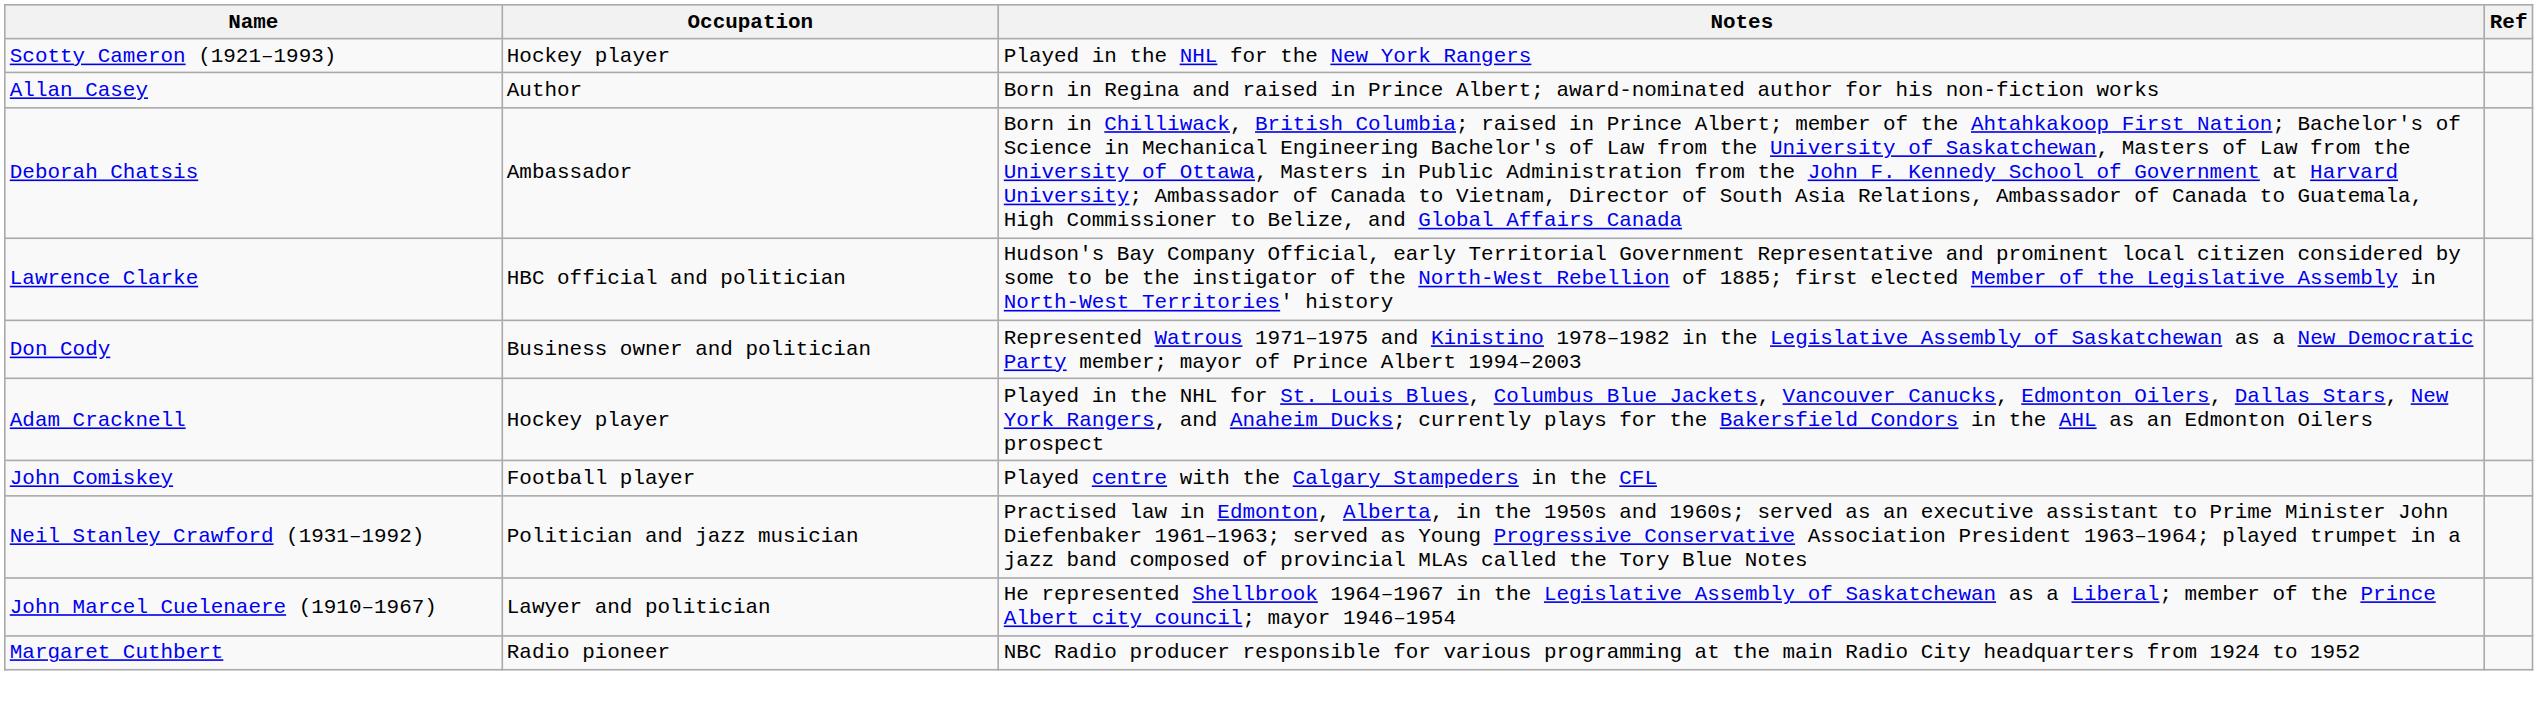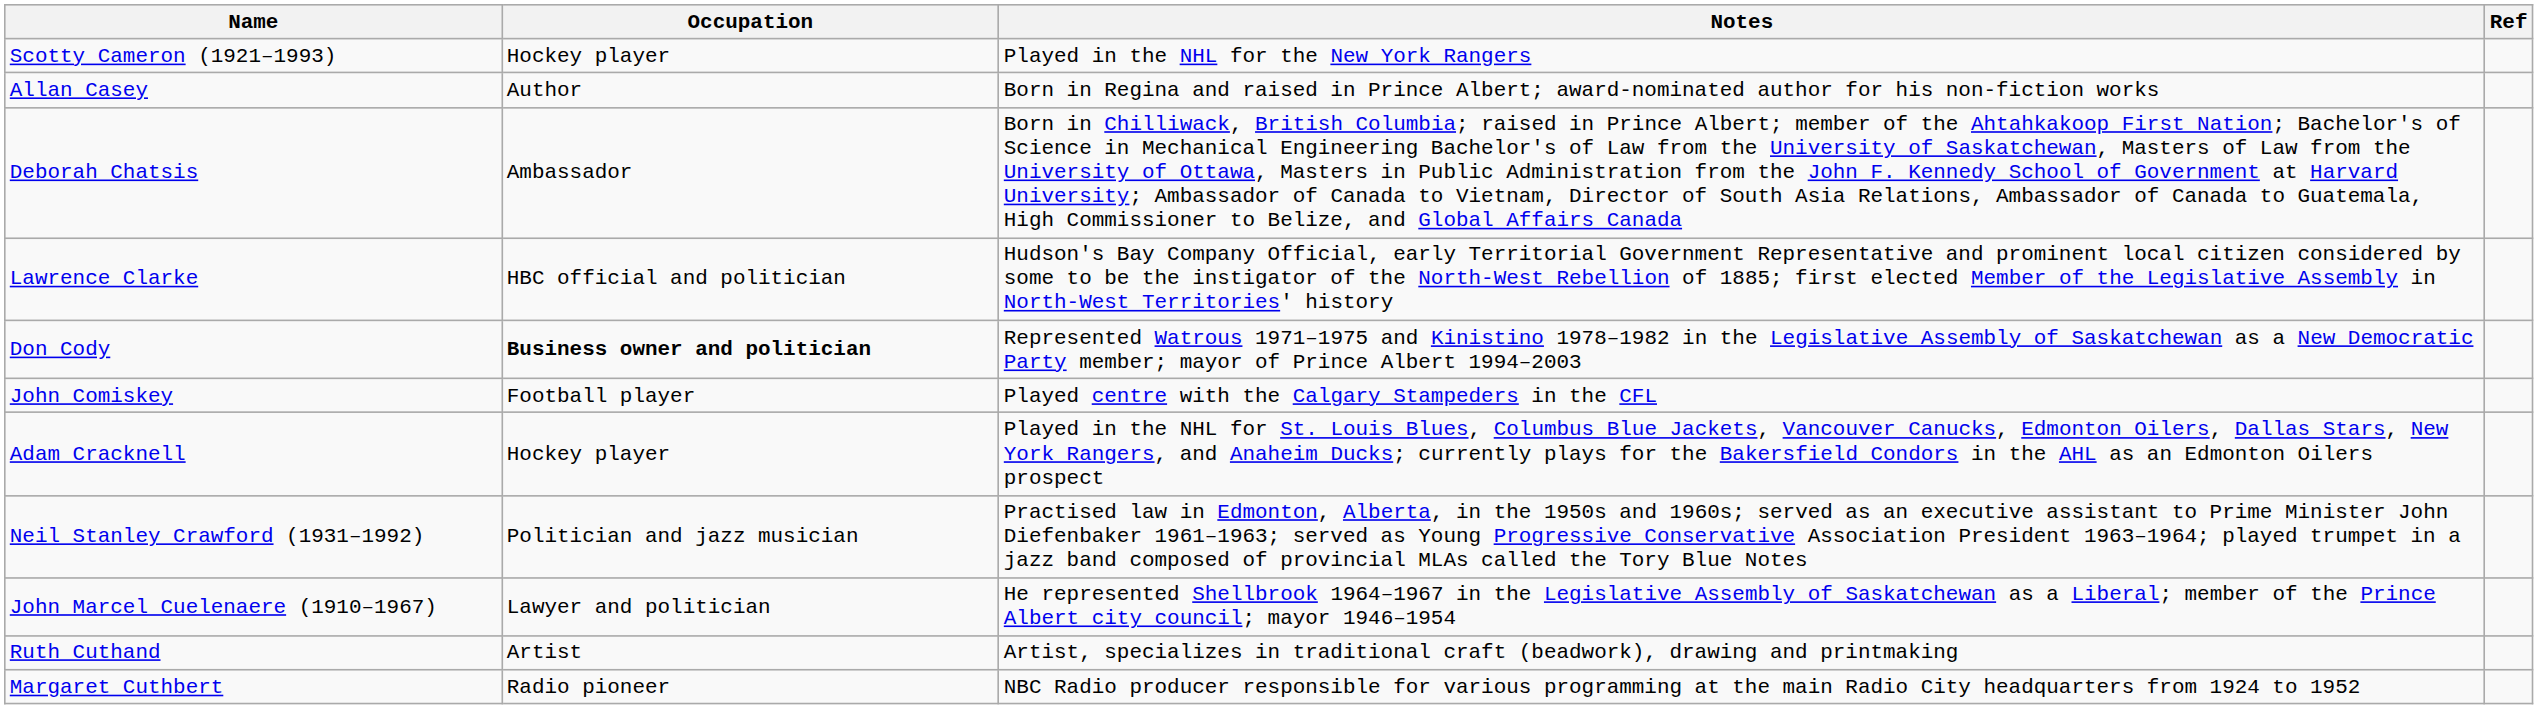Don Cody | Occupation: normal -> bold
rows swapped: John Comiskey <-> Adam Cracknell
+ row: Ruth Cuthand | Artist | Artist, specializes in traditional craft (beadwork), drawing and printmaking
